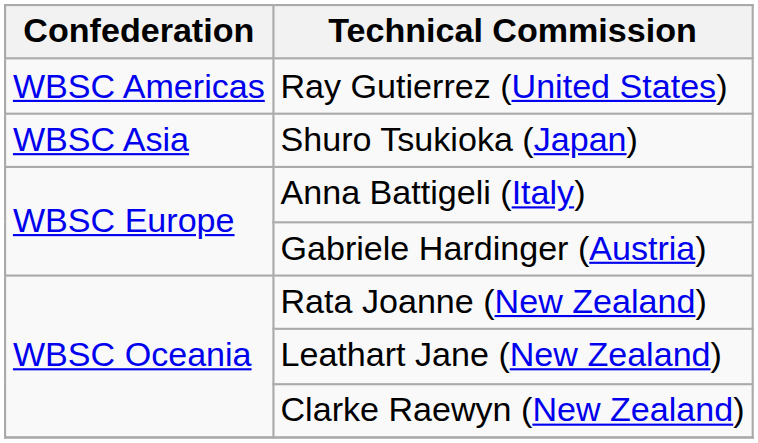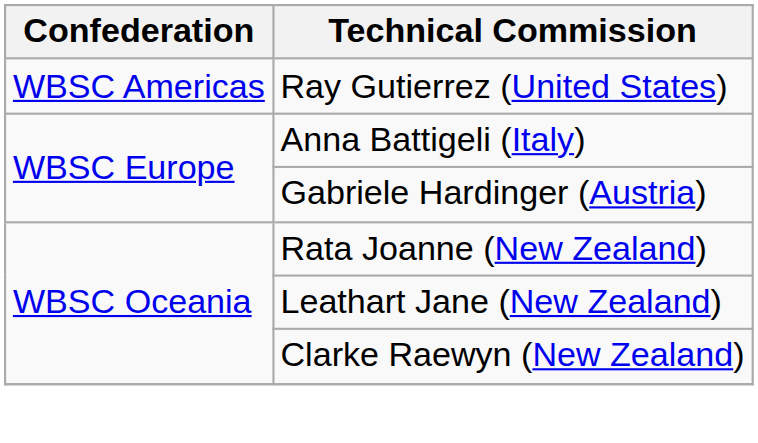- row: WBSC Asia | Shuro Tsukioka (Japan)
